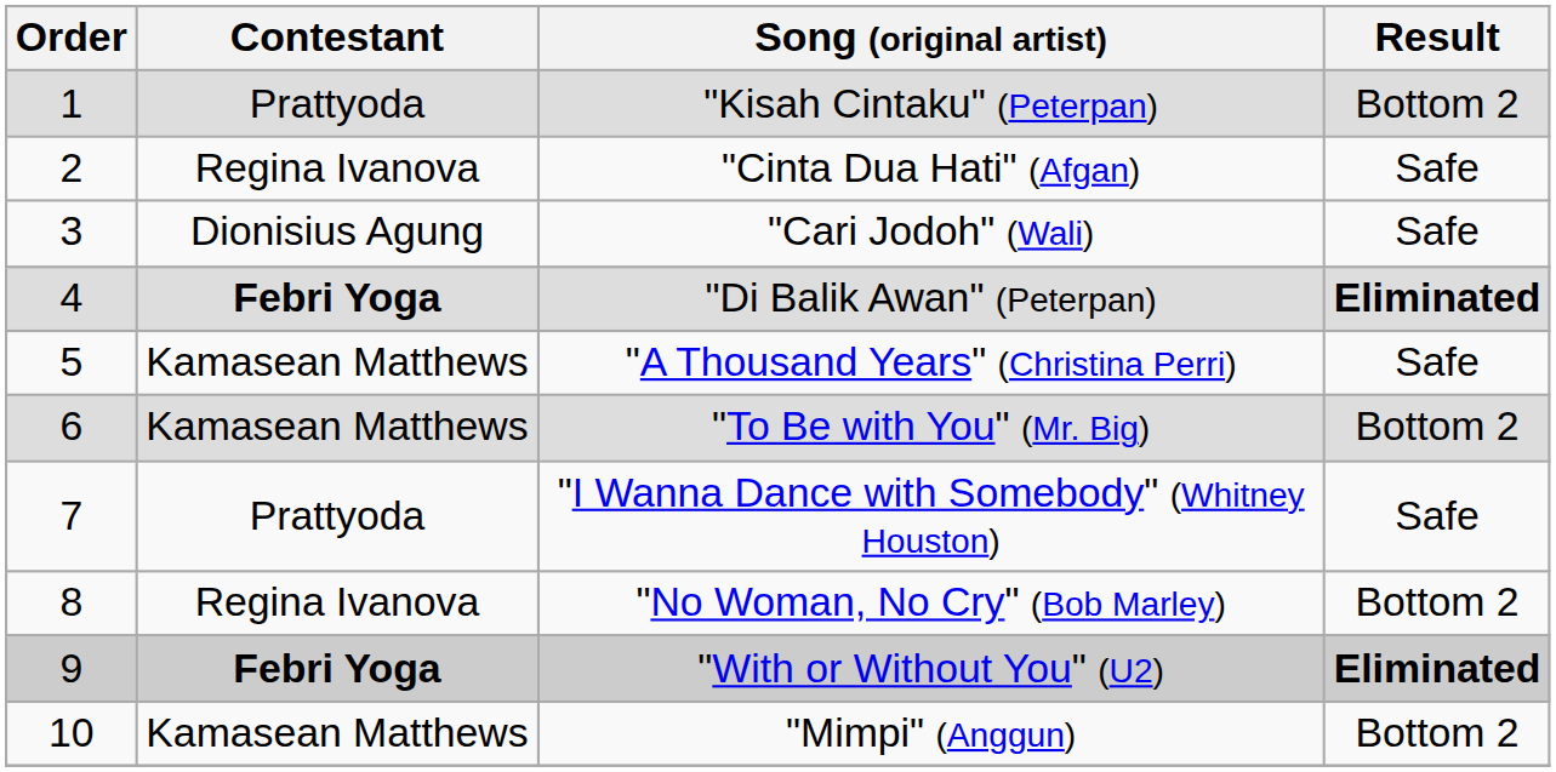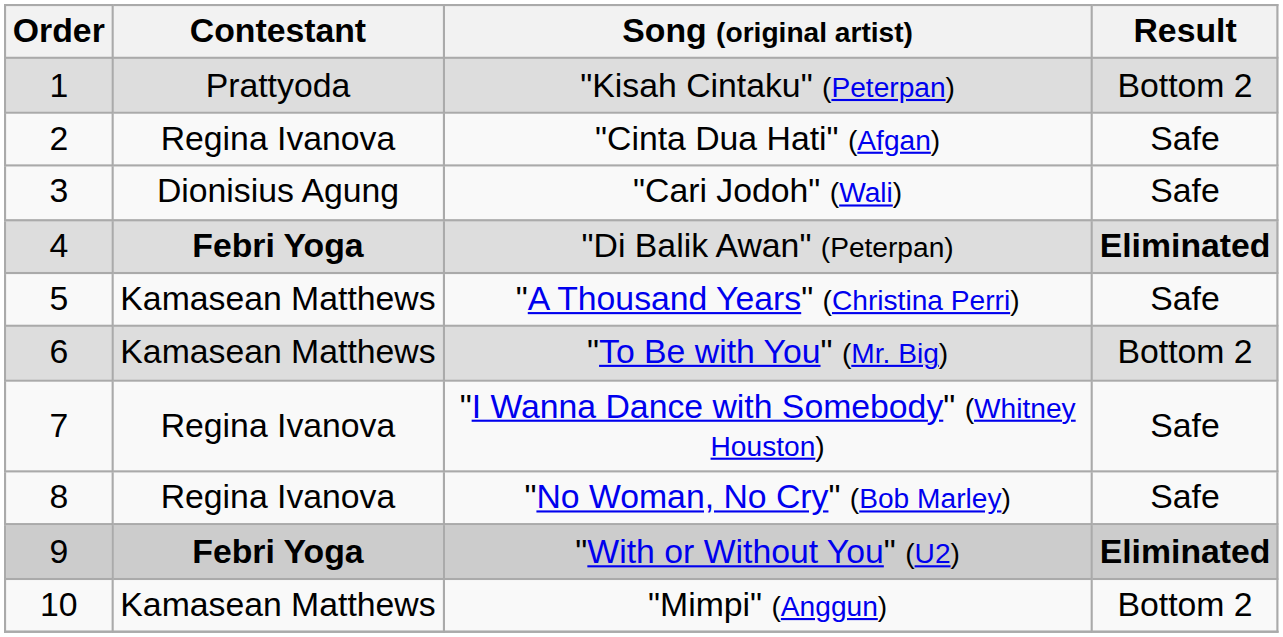"I Wanna Dance with Somebody" (Whitney Houston) | Contestant: Prattyoda -> Regina Ivanova
"No Woman, No Cry" (Bob Marley) | Result: Bottom 2 -> Safe
